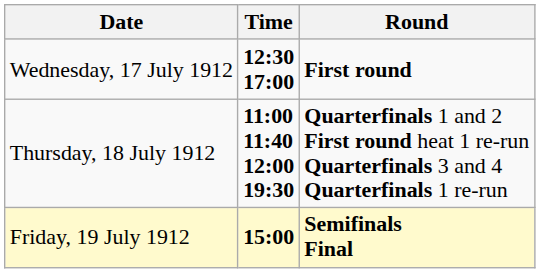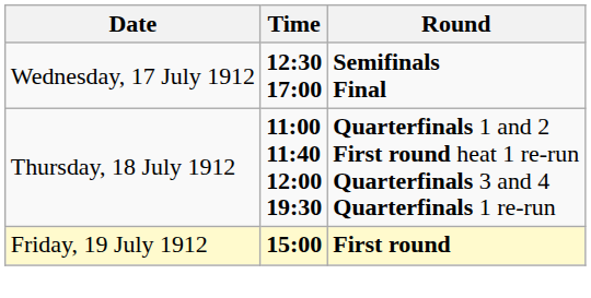Wednesday, 17 July 1912 | Round: First round -> Semifinals Final
Friday, 19 July 1912 | Round: Semifinals Final -> First round
